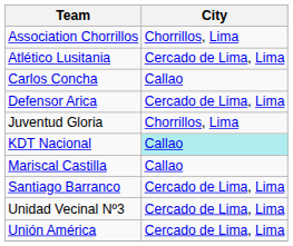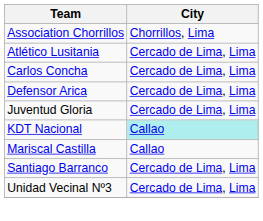Carlos Concha | City: Callao -> Cercado de Lima, Lima
Juventud Gloria | City: Chorrillos, Lima -> Cercado de Lima, Lima
- row: Unión América | Cercado de Lima, Lima
